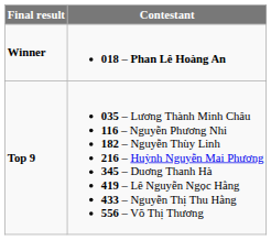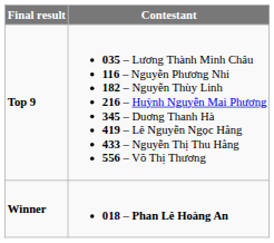rows swapped: Winner <-> Top 9
